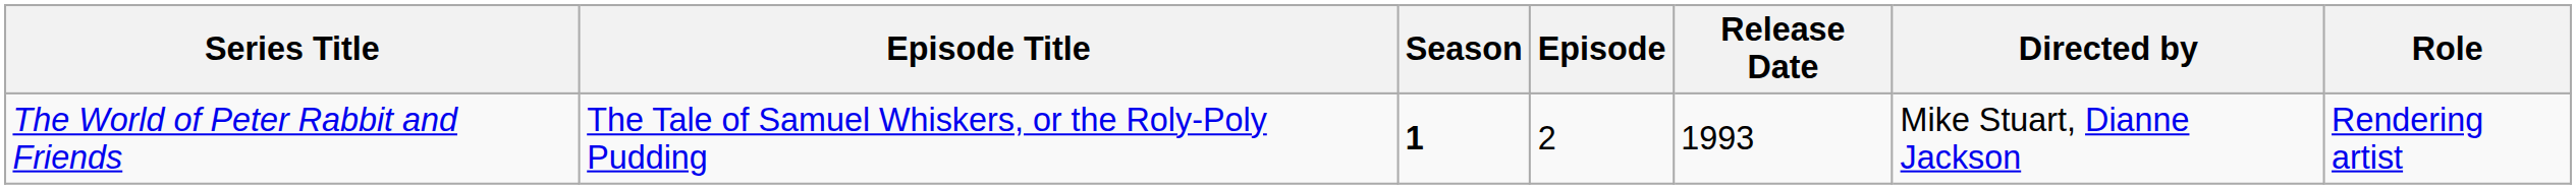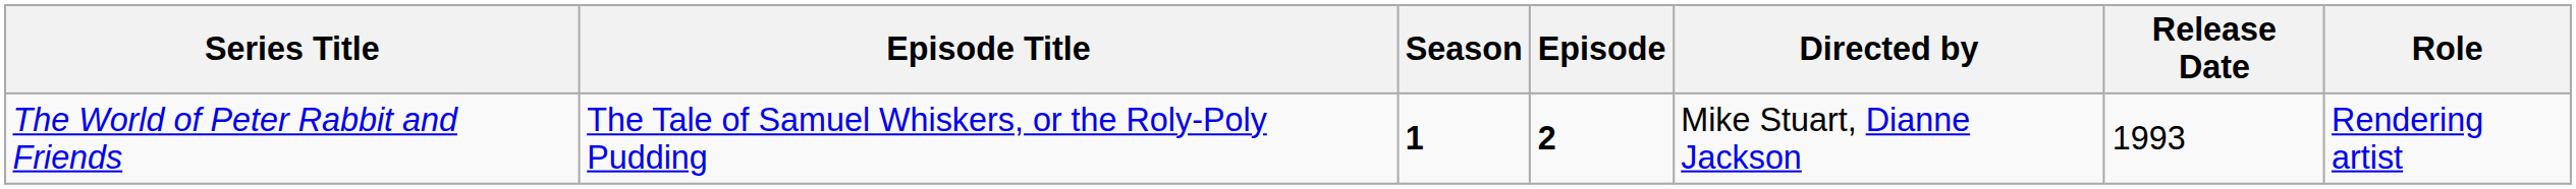columns swapped: Release Date <-> Directed by
The World of Peter Rabbit and Friends | Episode: normal -> bold
